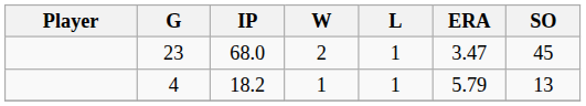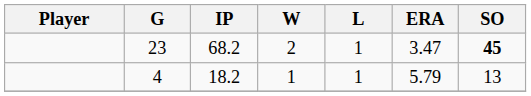23 | IP: 68.0 -> 68.2
23 | SO: normal -> bold
